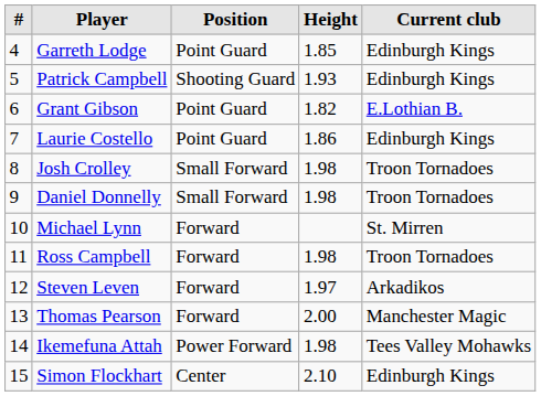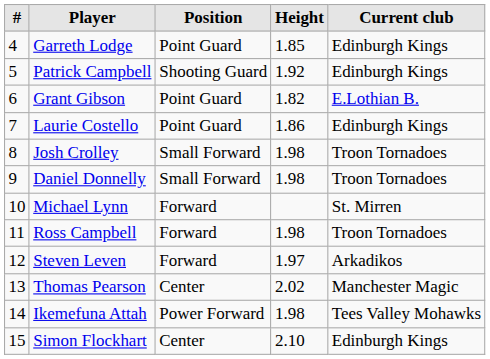Patrick Campbell | Height: 1.93 -> 1.92
Thomas Pearson | Position: Forward -> Center
Thomas Pearson | Height: 2.00 -> 2.02
